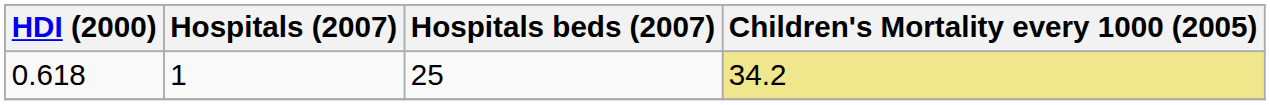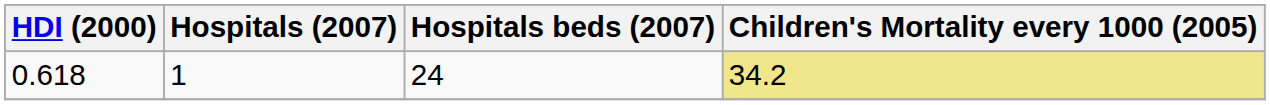0.618 | Hospitals beds (2007): 25 -> 24
